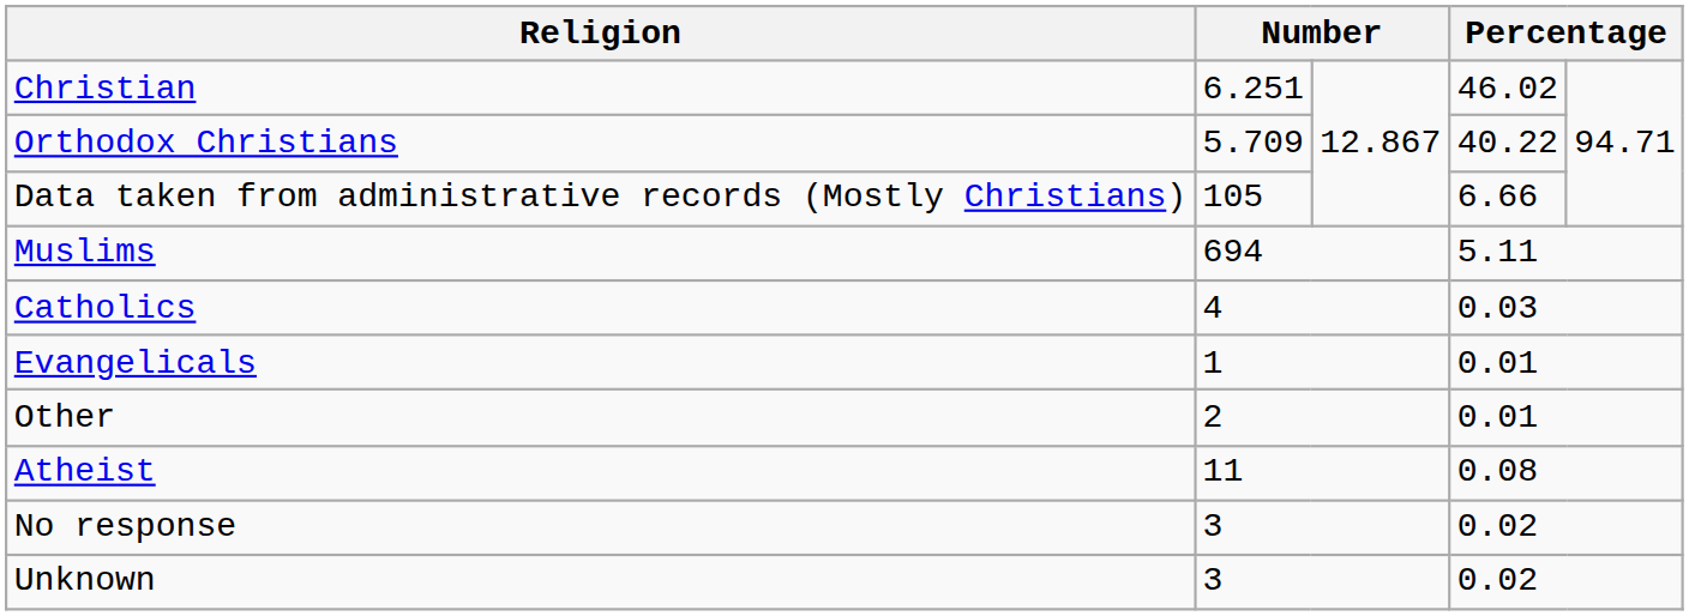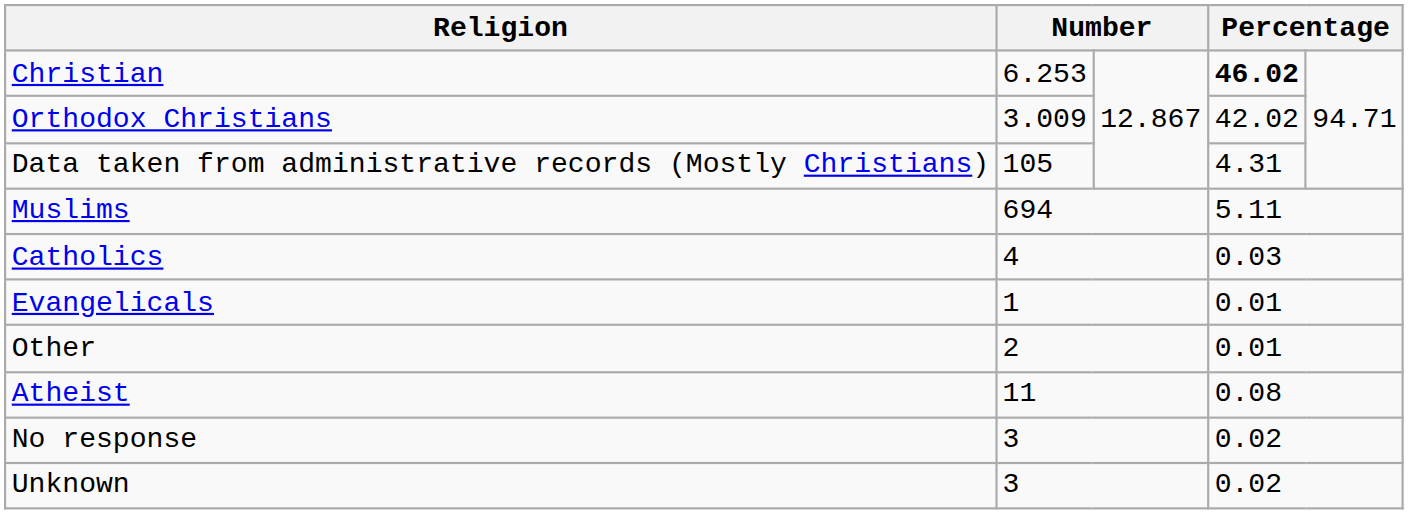Christian | column 2: 6.251 -> 6.253
Christian | column 4: normal -> bold
Orthodox Christians | column 2: 5.709 -> 3.009
Orthodox Christians | column 4: 40.22 -> 42.02
Data taken from administrative records (Mostly Christians) | column 4: 6.66 -> 4.31
